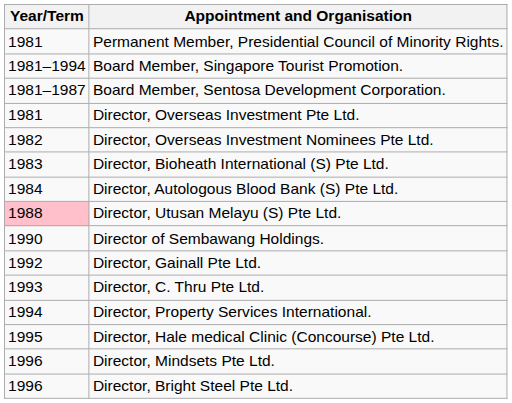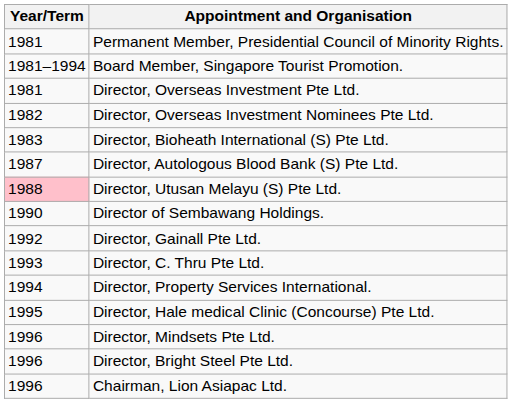- row: 1981–1987 | Board Member, Sentosa Development Corporation.
Director, Autologous Blood Bank (S) Pte Ltd. | Year/Term: 1984 -> 1987
+ row: 1996 | Chairman, Lion Asiapac Ltd.
